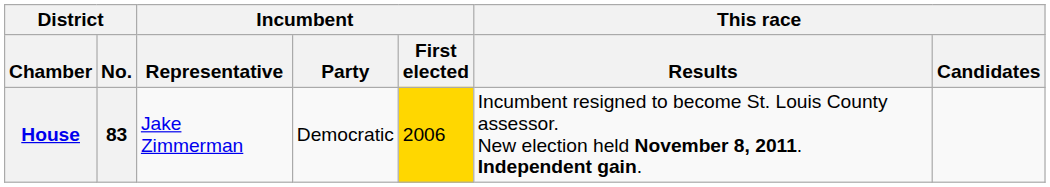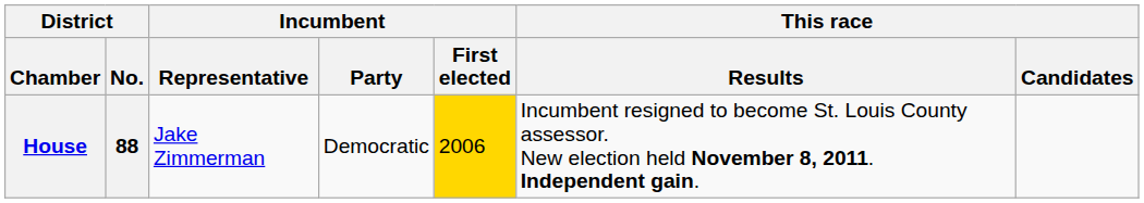House | District / No.: 83 -> 88
